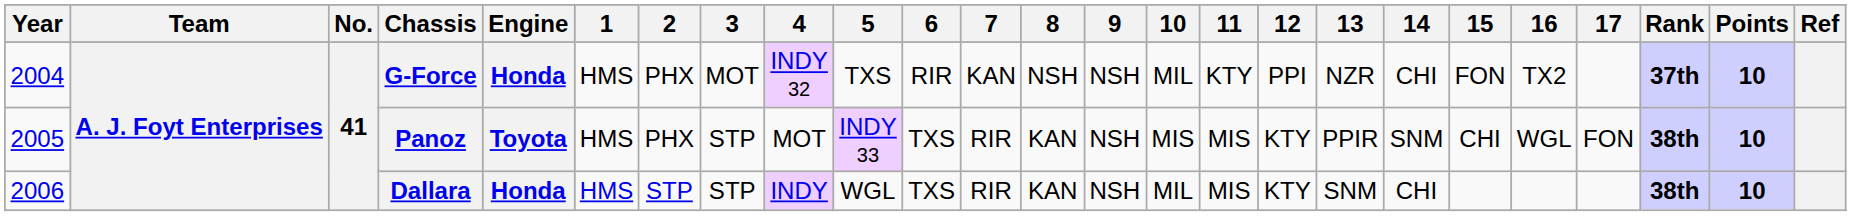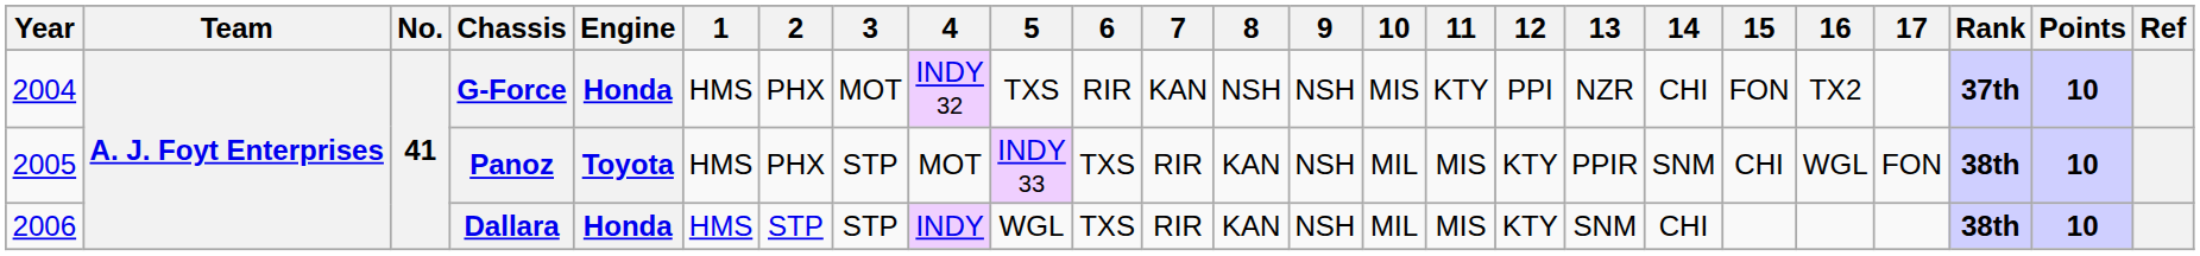G-Force | 10: MIL -> MIS
Panoz | 10: MIS -> MIL
